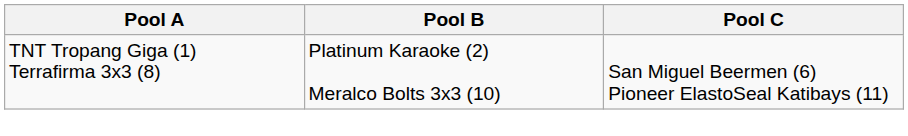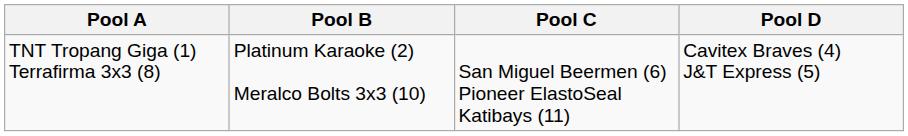+ column: Pool D | Cavitex Braves (4) J&T Express (5)
